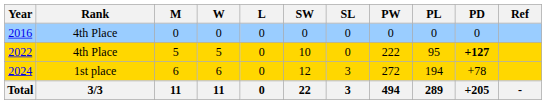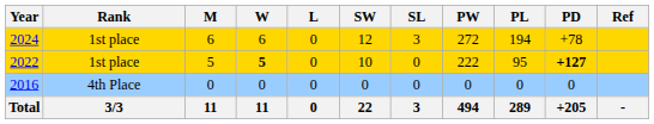rows swapped: 2016 <-> 2024
2022 | Rank: 4th Place -> 1st place
2022 | W: normal -> bold
